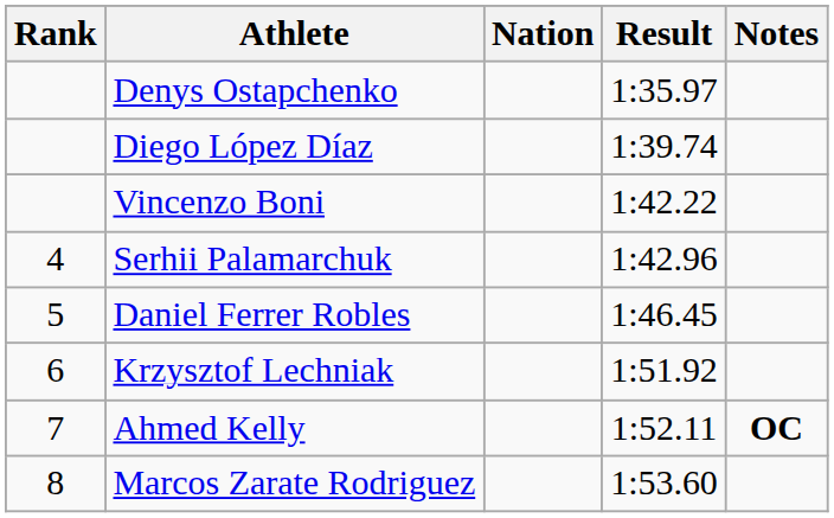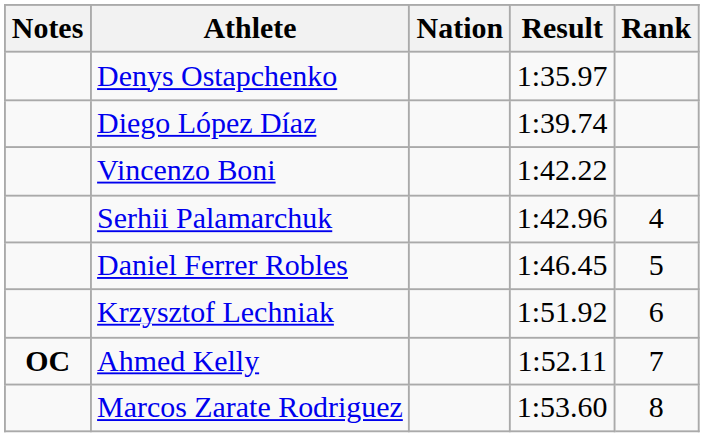columns swapped: Rank <-> Notes
